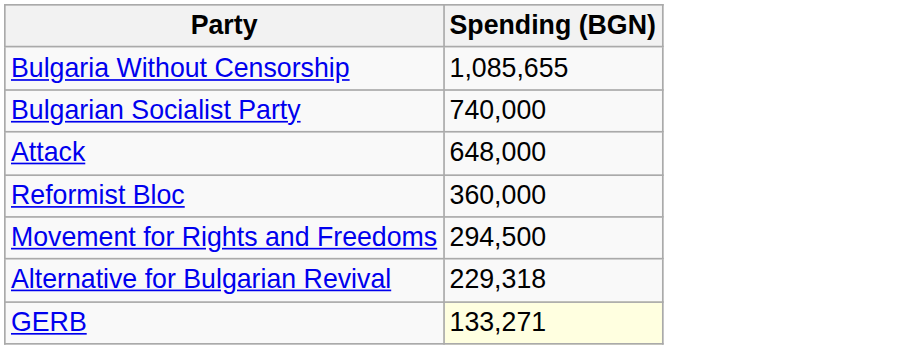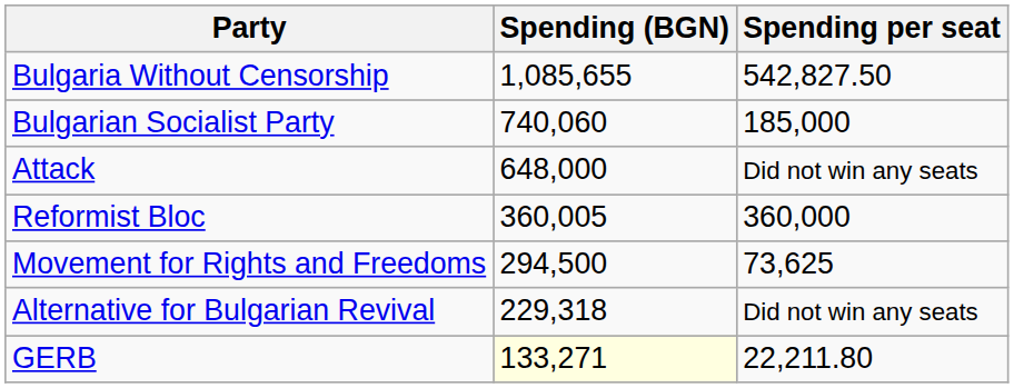+ column: Spending per seat | 542,827.50 | 185,000 | Did not win any seats | 360,000 | 73,625 | Did not win any seats | 22,211.80
Bulgarian Socialist Party | Spending (BGN): 740,000 -> 740,060
Reformist Bloc | Spending (BGN): 360,000 -> 360,005
